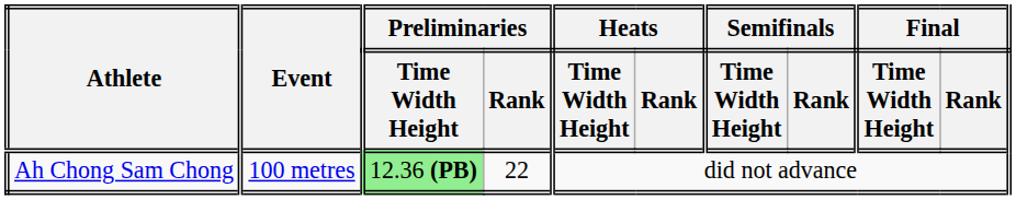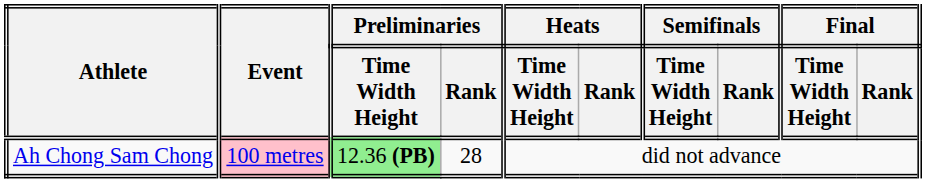Ah Chong Sam Chong | Event: no background -> pink background
Ah Chong Sam Chong | Preliminaries / Rank: 22 -> 28
